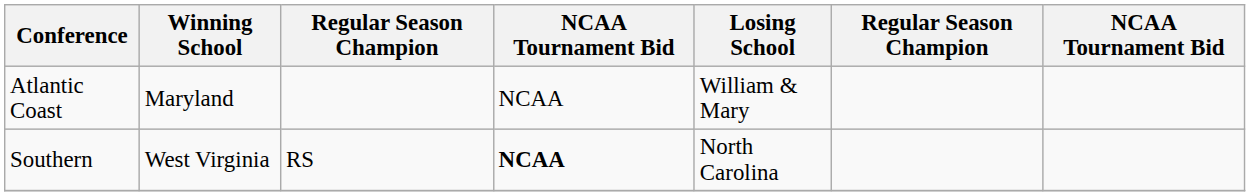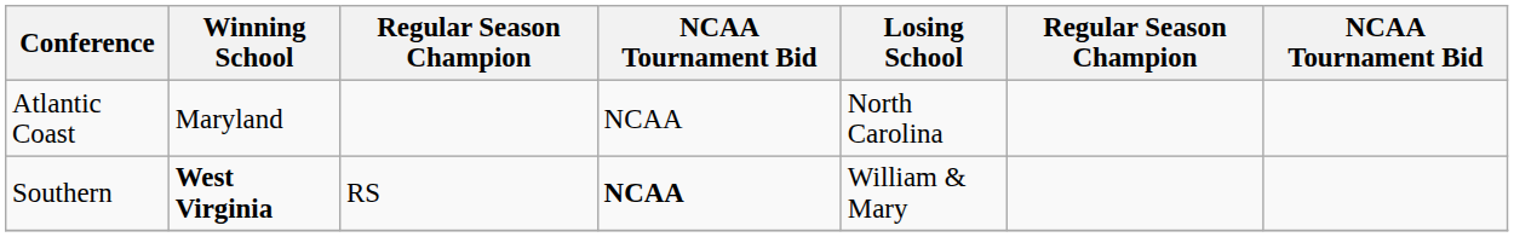Atlantic Coast | Losing School: William & Mary -> North Carolina
Southern | Winning School: normal -> bold
Southern | Losing School: North Carolina -> William & Mary
